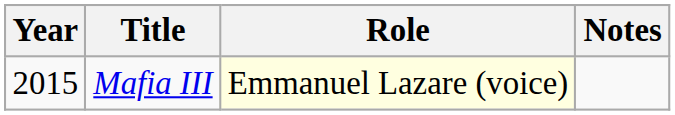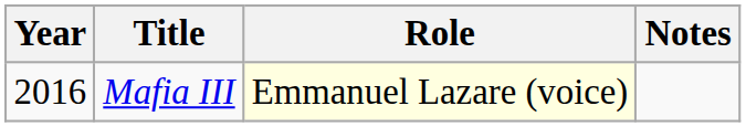Mafia III | Year: 2015 -> 2016
